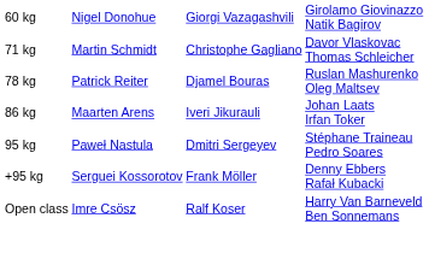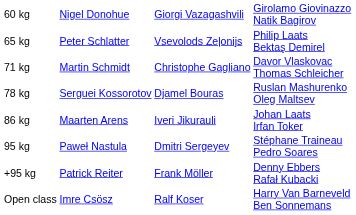+ row: 65 kg | Peter Schlatter | Vsevolods Zeļonijs | Philip Laats Bektaş Demirel
78 kg | column 2: Patrick Reiter -> Serguei Kossorotov
+95 kg | column 2: Serguei Kossorotov -> Patrick Reiter
